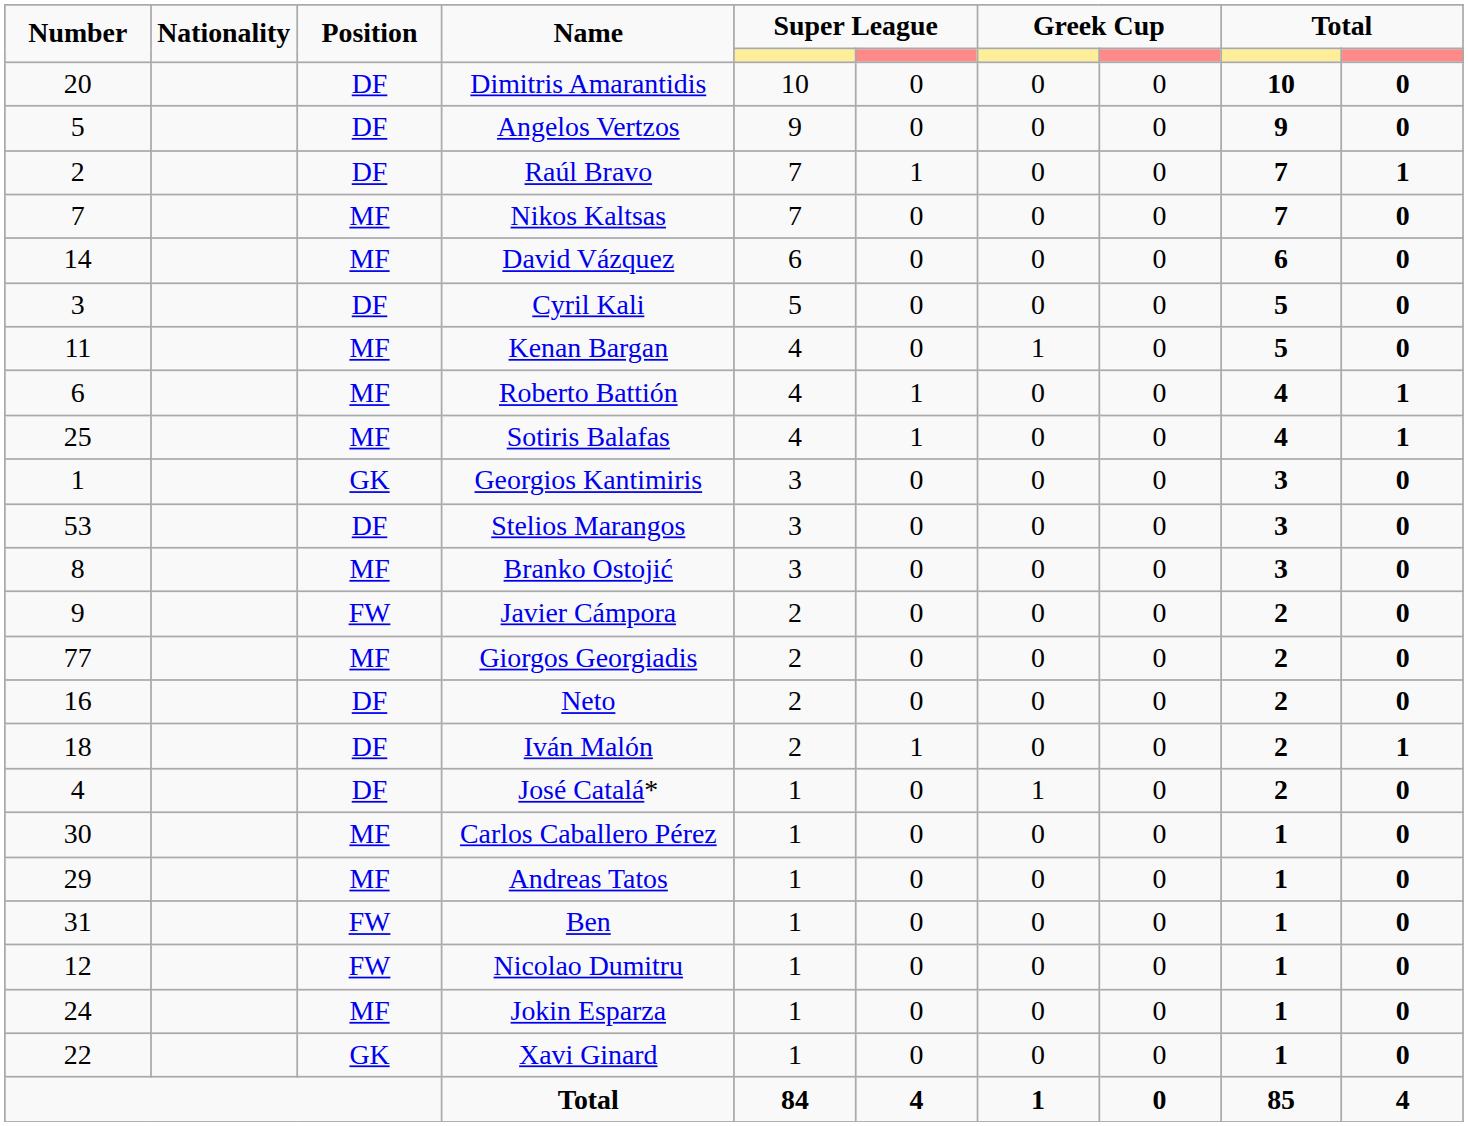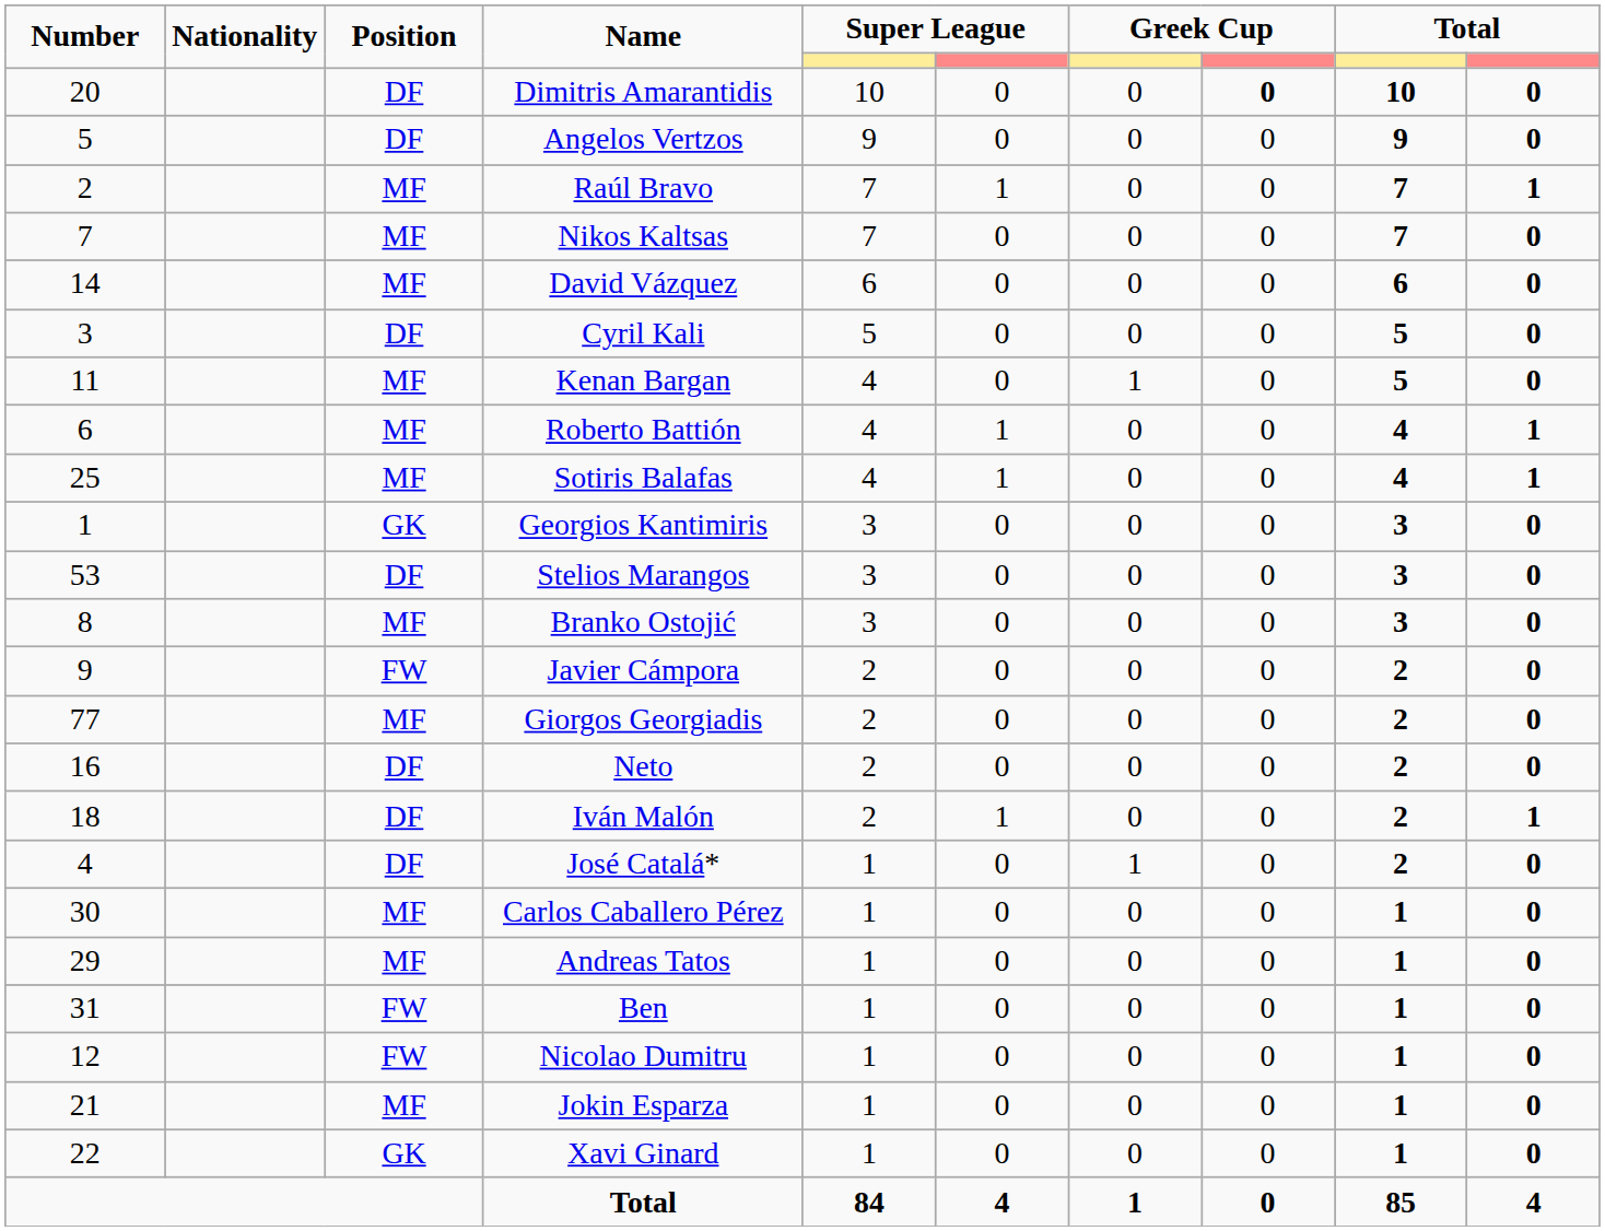Dimitris Amarantidis | column 8: normal -> bold
Raúl Bravo | Position: DF -> MF
Jokin Esparza | Number: 24 -> 21
